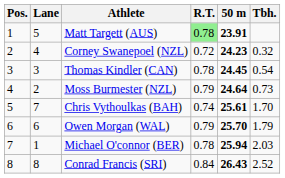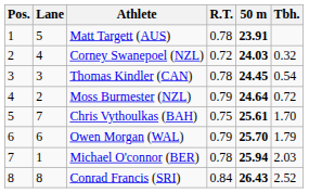Matt Targett (AUS) | R.T.: lightgreen background -> no background
Corney Swanepoel (NZL) | 50 m: 24.23 -> 24.03
Moss Burmester (NZL) | Tbh.: 0.73 -> 0.72
Chris Vythoulkas (BAH) | R.T.: 0.74 -> 0.75
